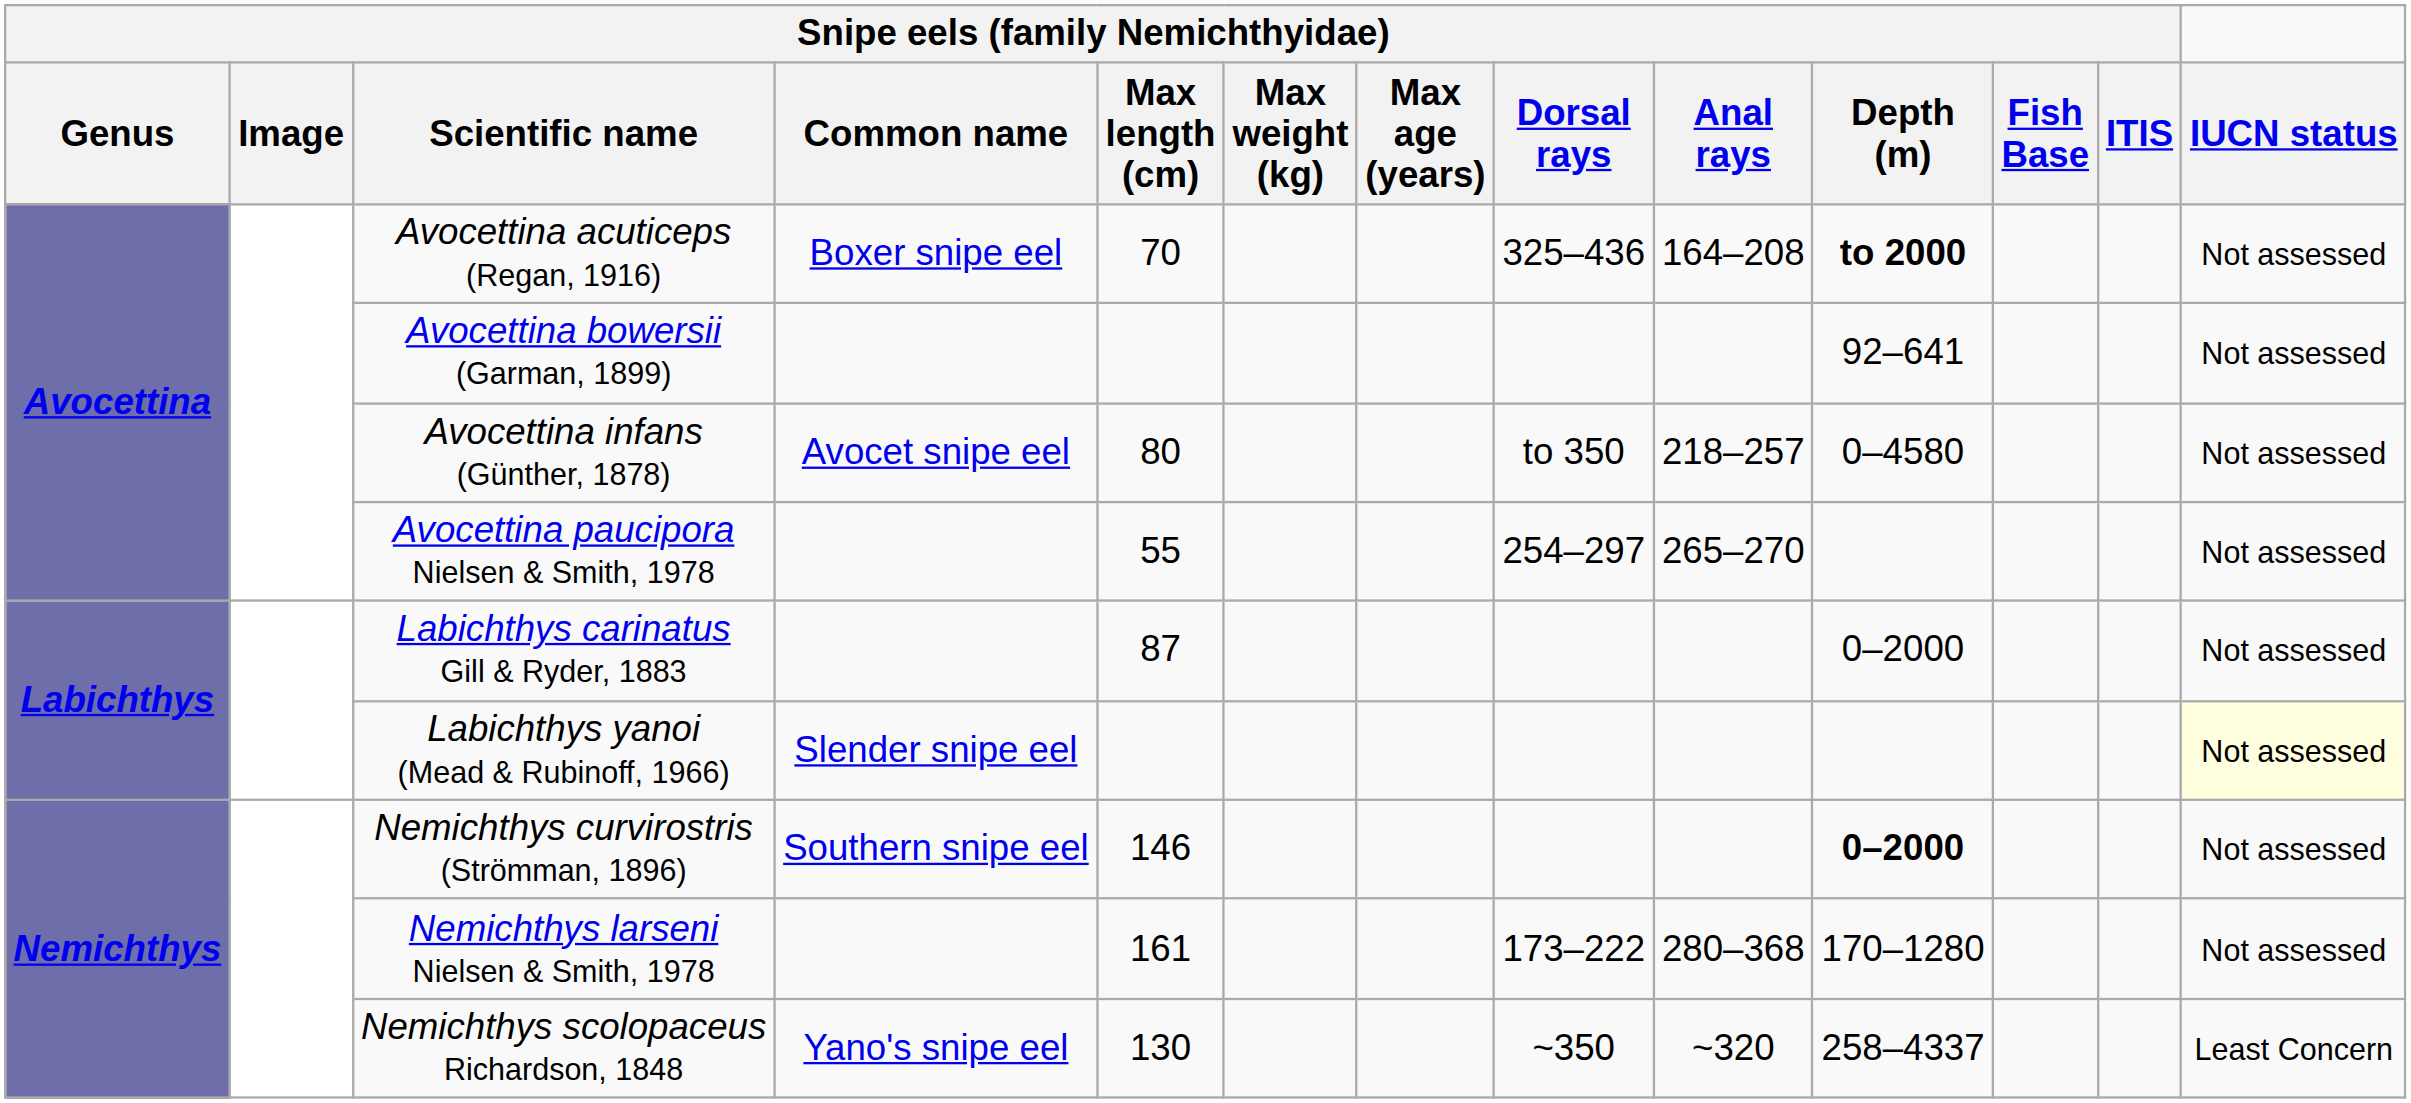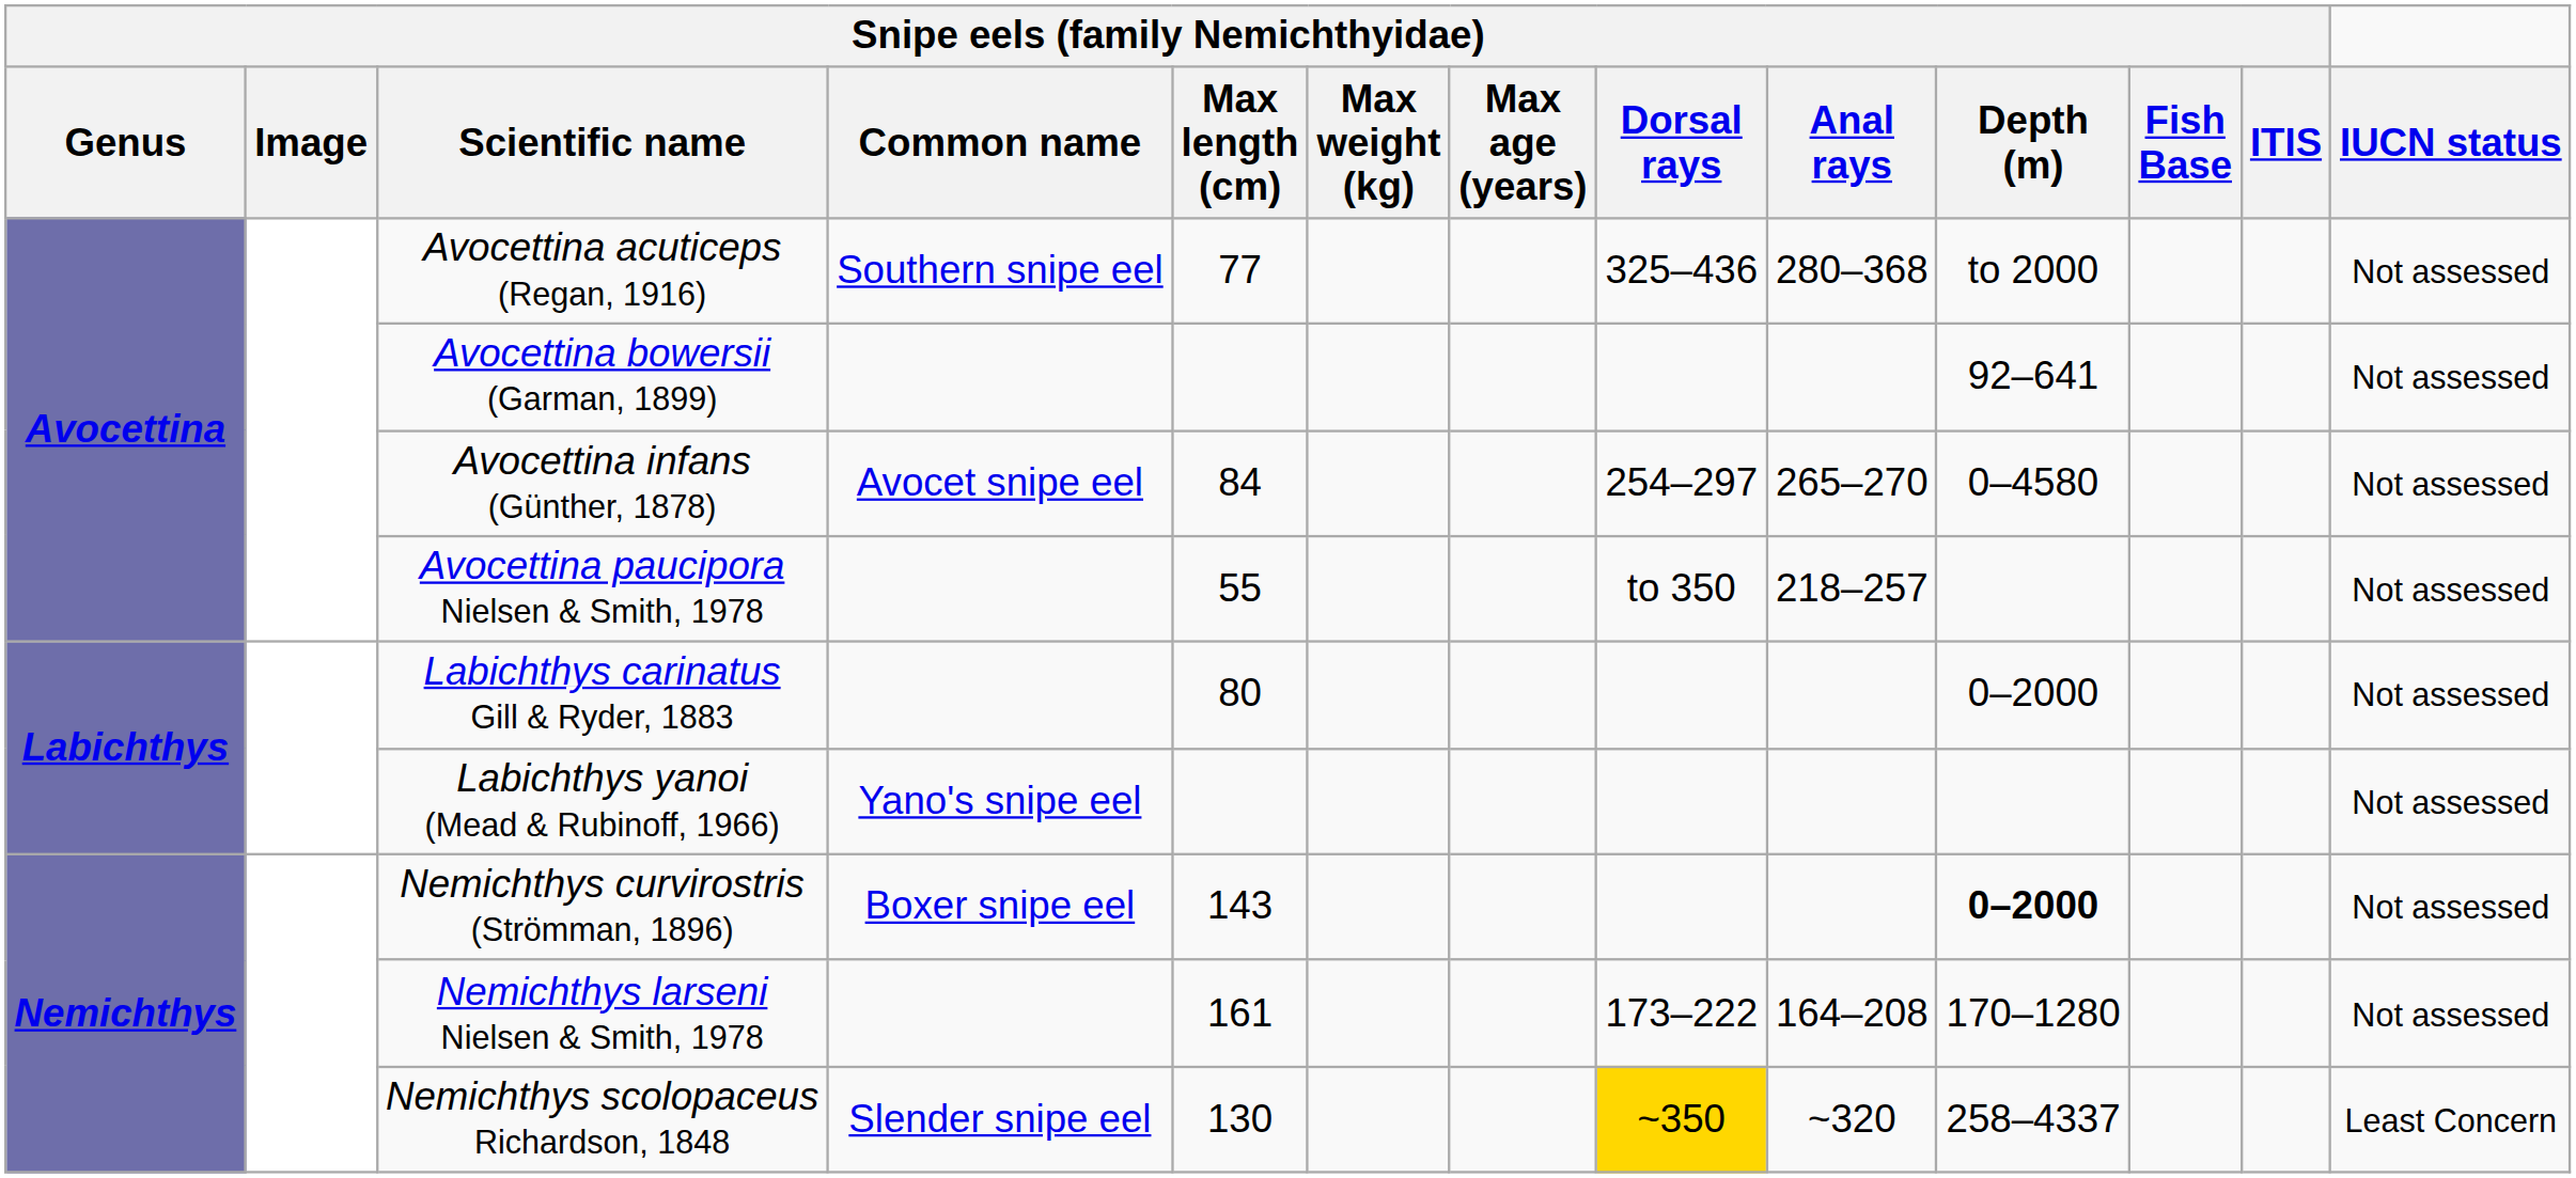Avocettina acuticeps (Regan, 1916) | Snipe eels (family Nemichthyidae) / Common name: Boxer snipe eel -> Southern snipe eel
Avocettina acuticeps (Regan, 1916) | Snipe eels (family Nemichthyidae) / Max length (cm): 70 -> 77
Avocettina acuticeps (Regan, 1916) | Snipe eels (family Nemichthyidae) / Anal rays: 164–208 -> 280–368
Avocettina acuticeps (Regan, 1916) | Snipe eels (family Nemichthyidae) / Depth (m): bold -> normal
Avocettina infans (Günther, 1878) | Snipe eels (family Nemichthyidae) / Max length (cm): 80 -> 84
Avocettina infans (Günther, 1878) | Snipe eels (family Nemichthyidae) / Dorsal rays: to 350 -> 254–297
Avocettina infans (Günther, 1878) | Snipe eels (family Nemichthyidae) / Anal rays: 218–257 -> 265–270
Avocettina paucipora Nielsen & Smith, 1978 | Snipe eels (family Nemichthyidae) / Dorsal rays: 254–297 -> to 350
Avocettina paucipora Nielsen & Smith, 1978 | Snipe eels (family Nemichthyidae) / Anal rays: 265–270 -> 218–257
Labichthys carinatus Gill & Ryder, 1883 | Snipe eels (family Nemichthyidae) / Max length (cm): 87 -> 80
Labichthys yanoi (Mead & Rubinoff, 1966) | Snipe eels (family Nemichthyidae) / Common name: Slender snipe eel -> Yano's snipe eel
Labichthys yanoi (Mead & Rubinoff, 1966) | IUCN status: lightyellow background -> no background
Nemichthys curvirostris (Strömman, 1896) | Snipe eels (family Nemichthyidae) / Common name: Southern snipe eel -> Boxer snipe eel
Nemichthys curvirostris (Strömman, 1896) | Snipe eels (family Nemichthyidae) / Max length (cm): 146 -> 143
Nemichthys larseni Nielsen & Smith, 1978 | Snipe eels (family Nemichthyidae) / Anal rays: 280–368 -> 164–208
Nemichthys scolopaceus Richardson, 1848 | Snipe eels (family Nemichthyidae) / Common name: Yano's snipe eel -> Slender snipe eel
Nemichthys scolopaceus Richardson, 1848 | Snipe eels (family Nemichthyidae) / Dorsal rays: no background -> gold background
